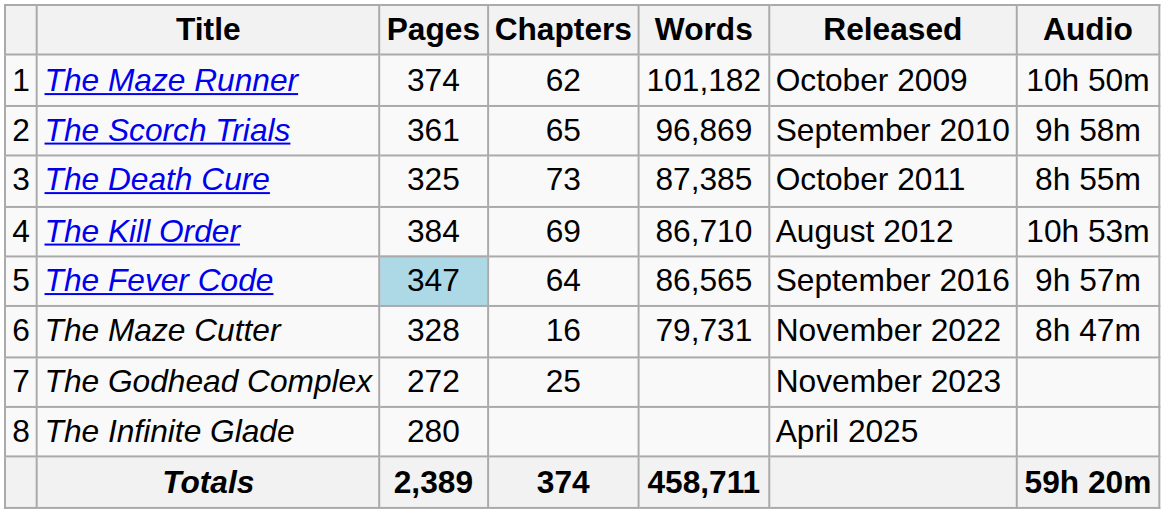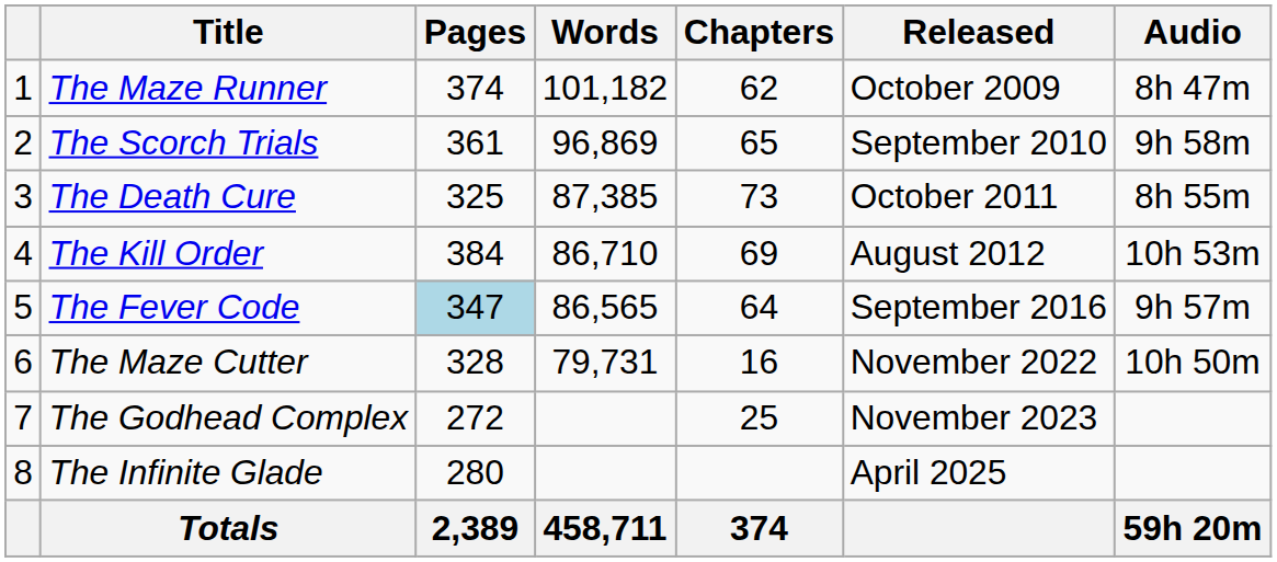columns swapped: Chapters <-> Words
The Maze Runner | Audio: 10h 50m -> 8h 47m
The Maze Cutter | Audio: 8h 47m -> 10h 50m
